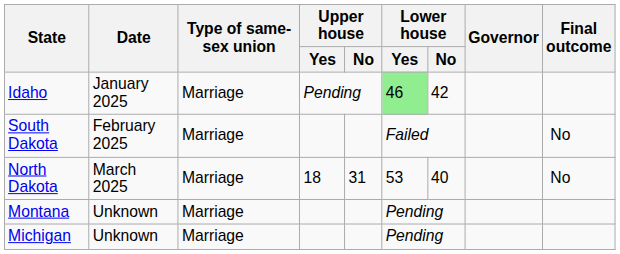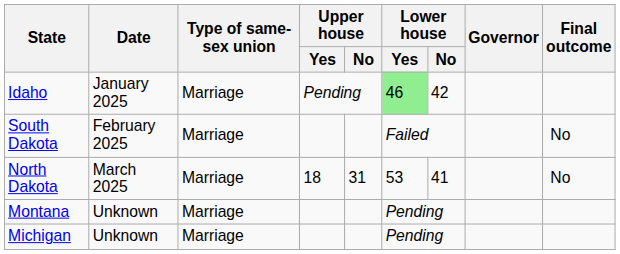North Dakota | Lower house / No: 40 -> 41
